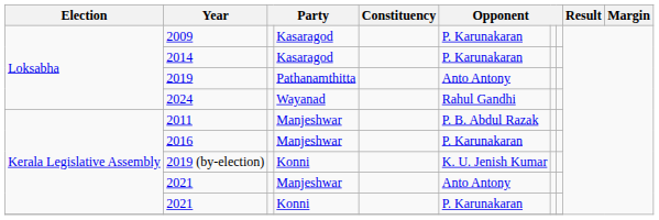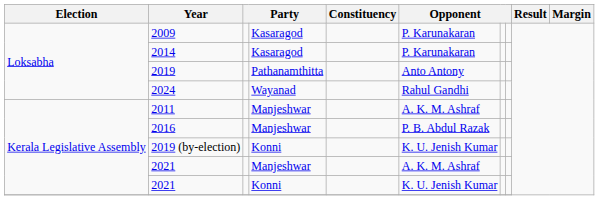2011 | column 6: P. B. Abdul Razak -> A. K. M. Ashraf
2016 | column 6: P. Karunakaran -> P. B. Abdul Razak
2021 / Manjeshwar | column 6: Anto Antony -> A. K. M. Ashraf
2021 / Konni | column 6: P. Karunakaran -> K. U. Jenish Kumar
